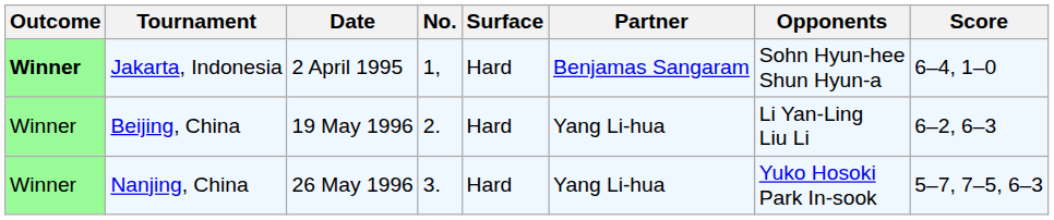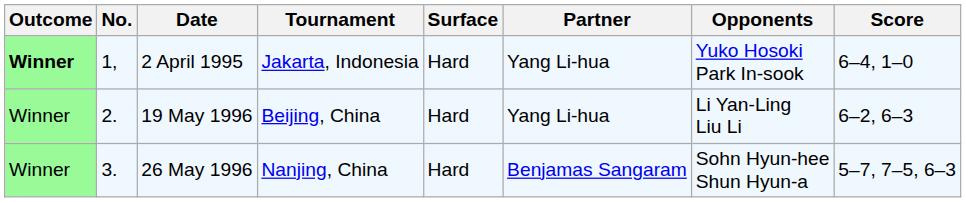columns swapped: No. <-> Tournament
2 April 1995 | Partner: Benjamas Sangaram -> Yang Li-hua
2 April 1995 | Opponents: Sohn Hyun-hee Shun Hyun-a -> Yuko Hosoki Park In-sook
26 May 1996 | Partner: Yang Li-hua -> Benjamas Sangaram
26 May 1996 | Opponents: Yuko Hosoki Park In-sook -> Sohn Hyun-hee Shun Hyun-a
